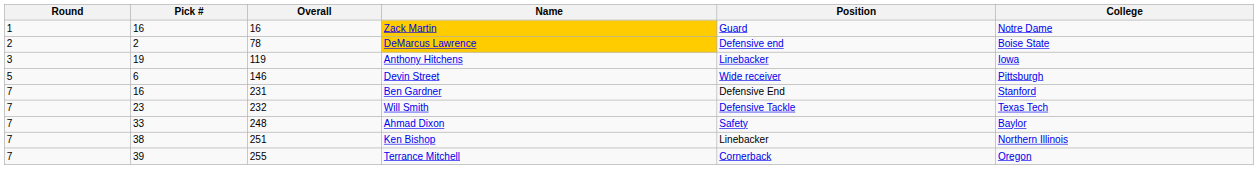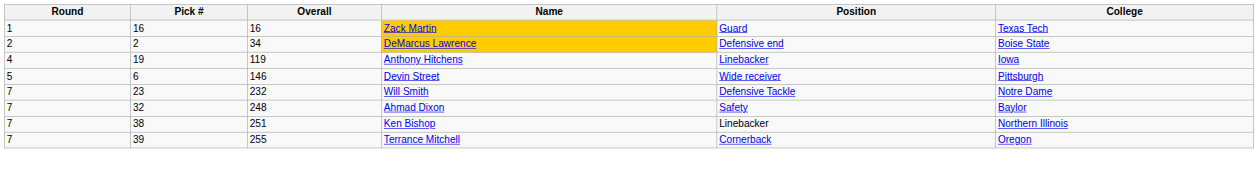Zack Martin | College: Notre Dame -> Texas Tech
DeMarcus Lawrence | Overall: 78 -> 34
Anthony Hitchens | Round: 3 -> 4
- row: 7 | 16 | 231 | Ben Gardner | Defensive End | Stanford
Will Smith | College: Texas Tech -> Notre Dame
Ahmad Dixon | Pick #: 33 -> 32
